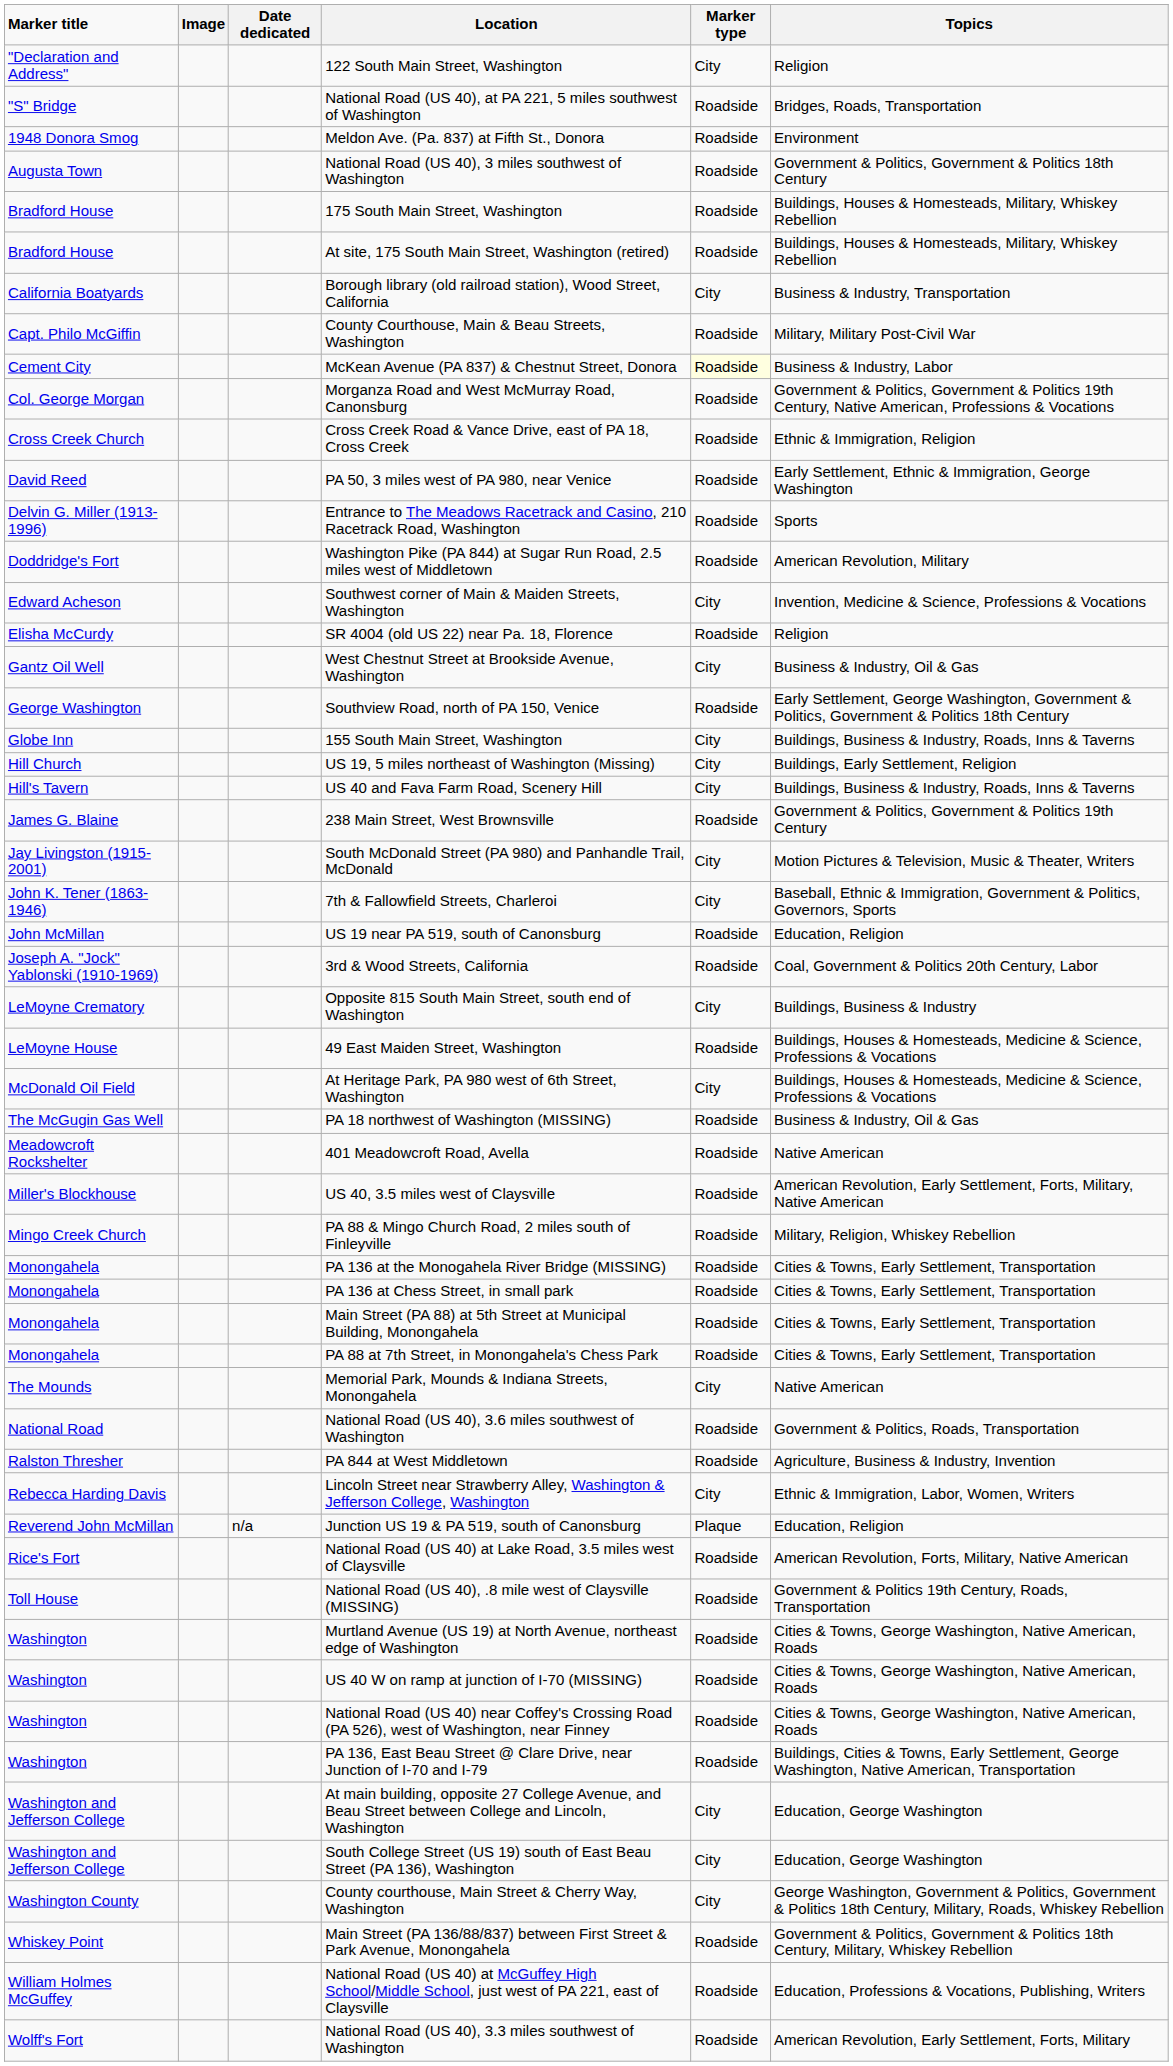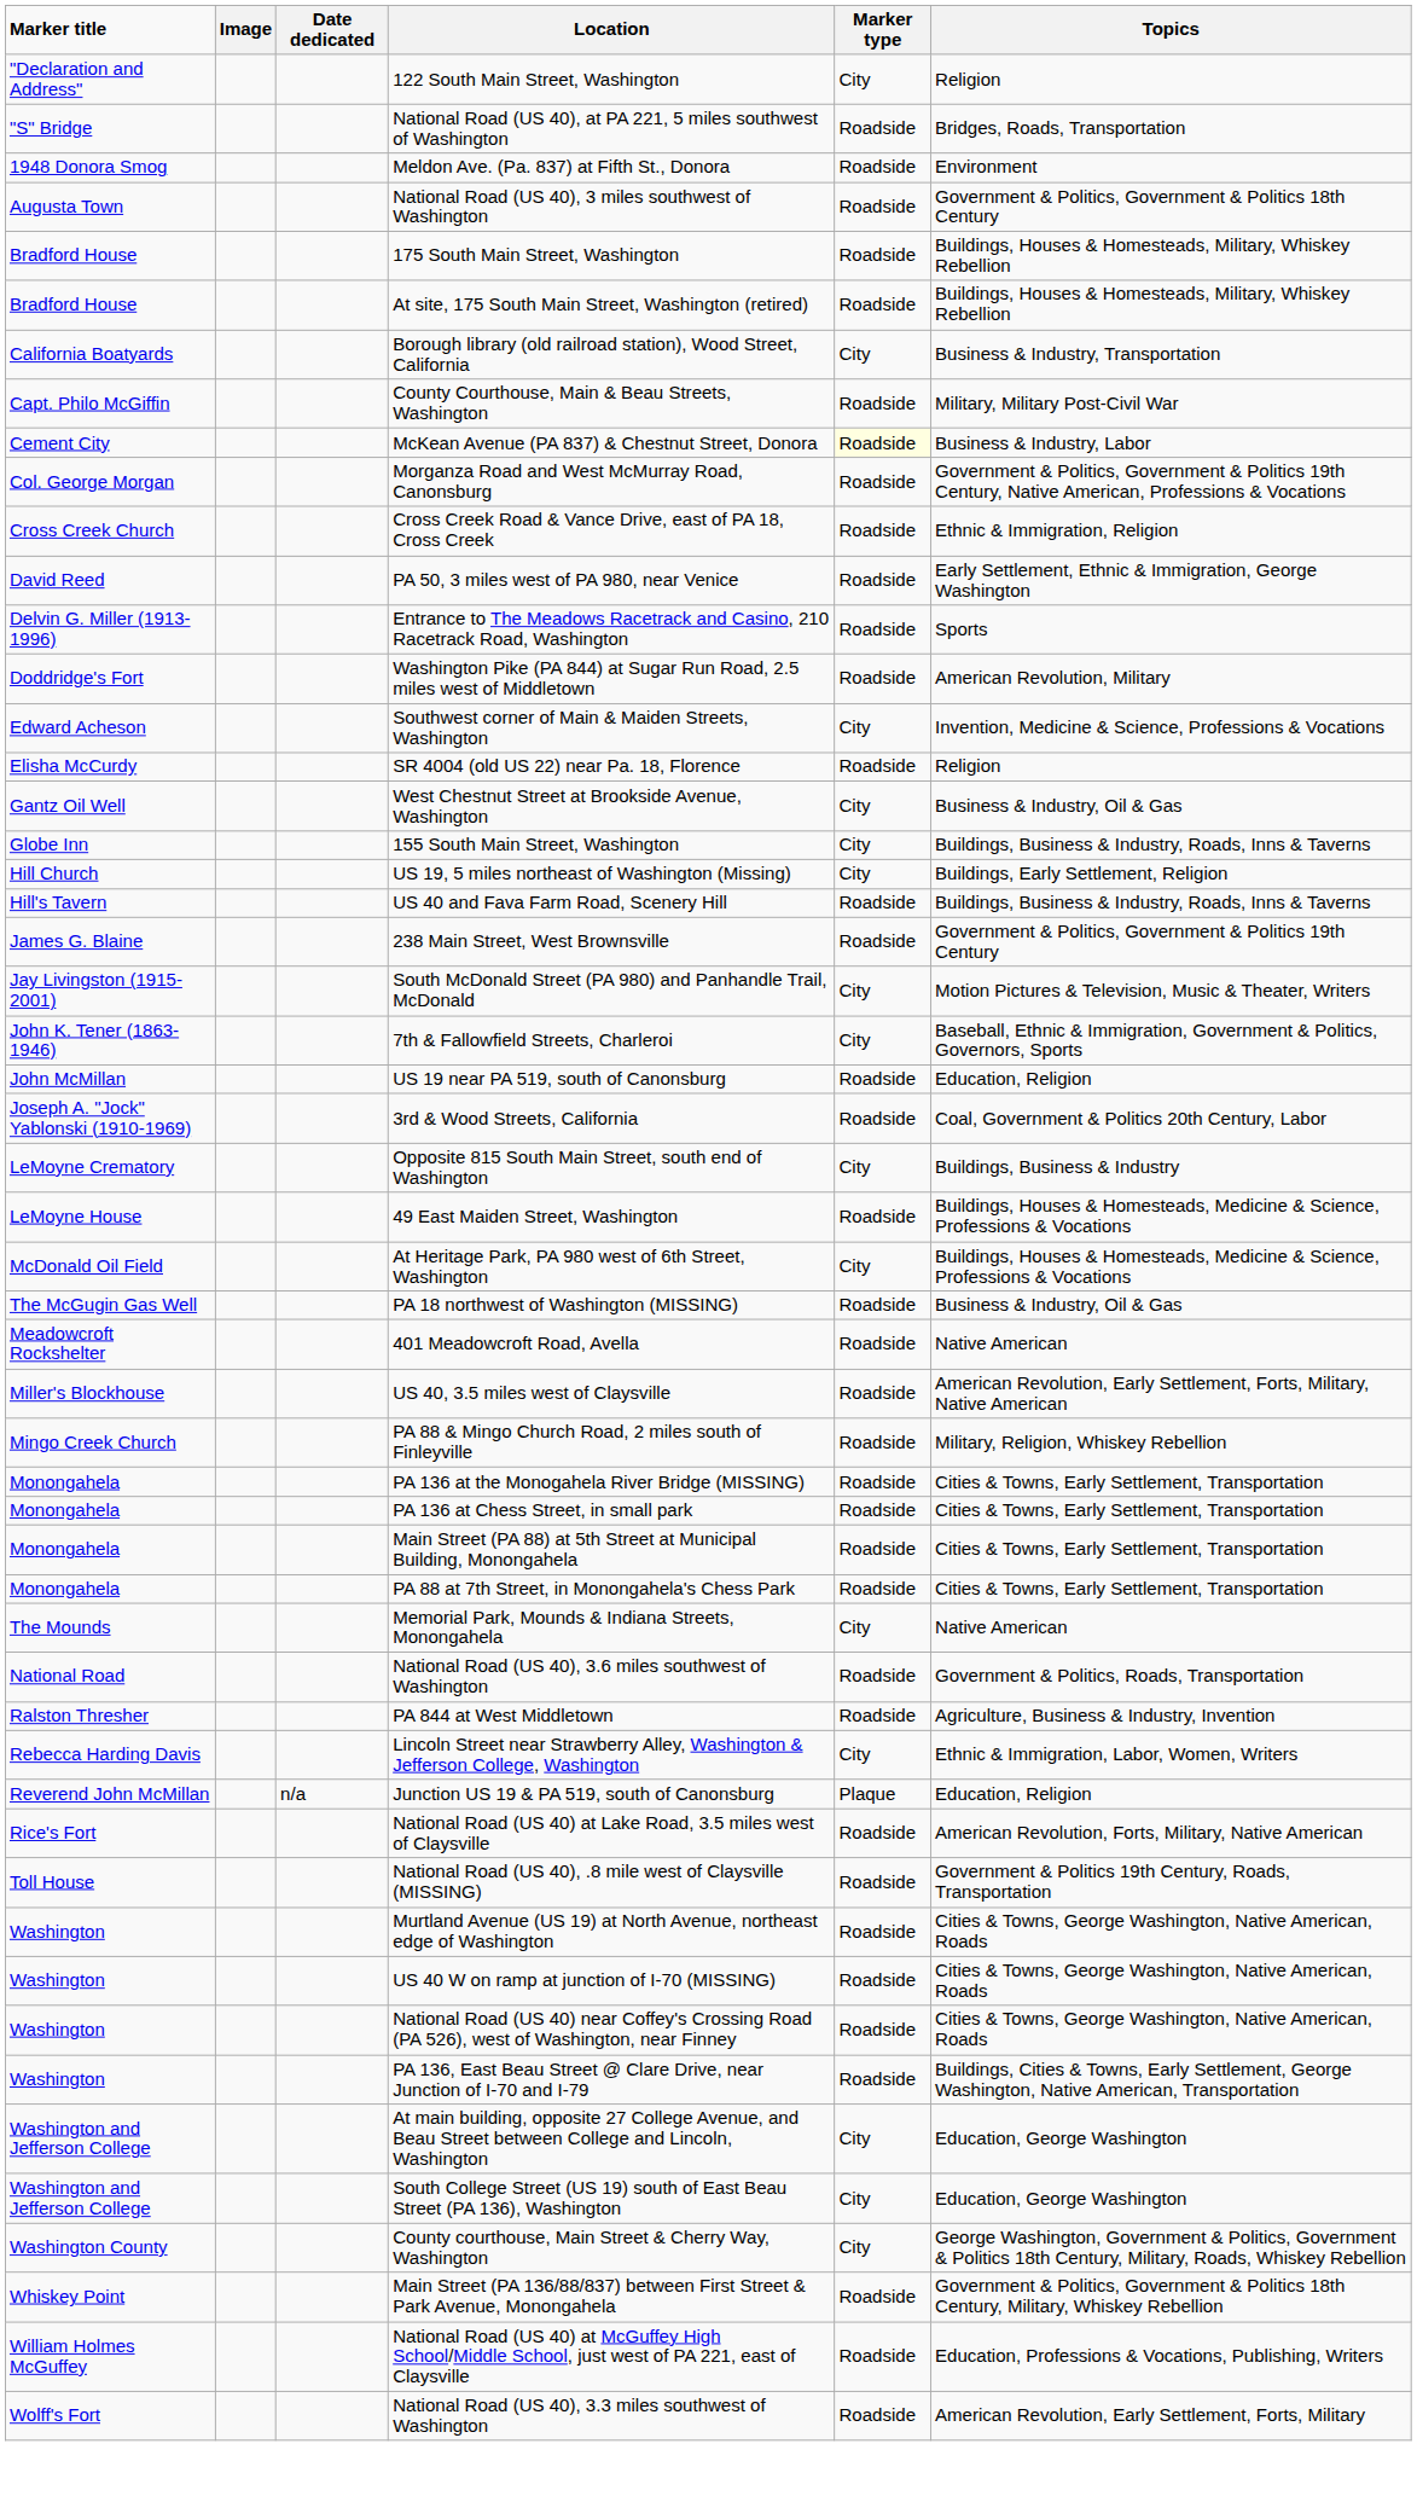- row: George Washington | Southview Road, north of PA 150, Venice | Roadside | Early Settlement, George Washington, Government & Politics, Government & Politics 18th Century
US 40 and Fava Farm Road, Scenery Hill | Marker type: City -> Roadside
